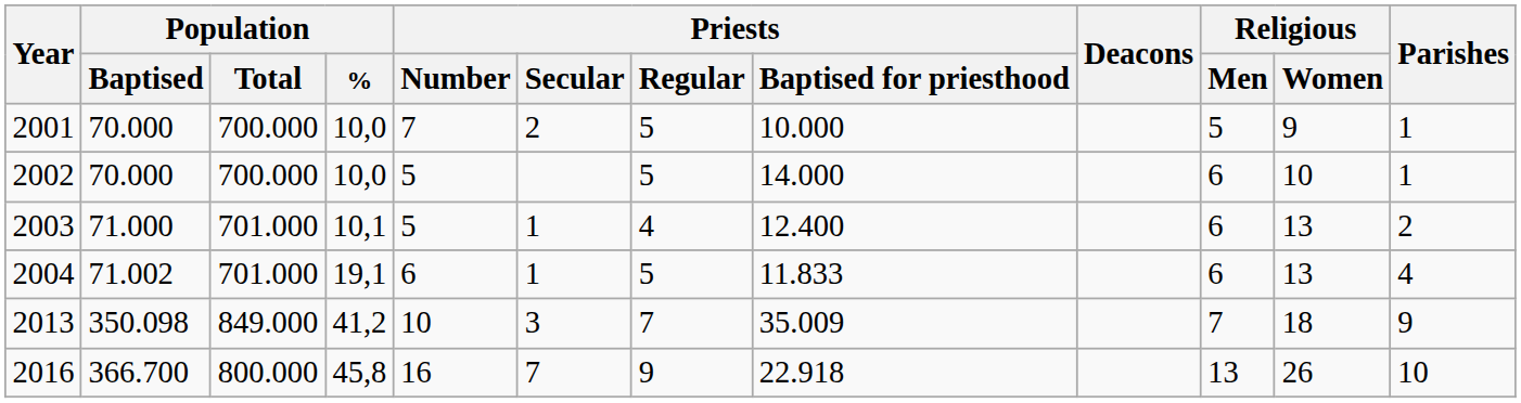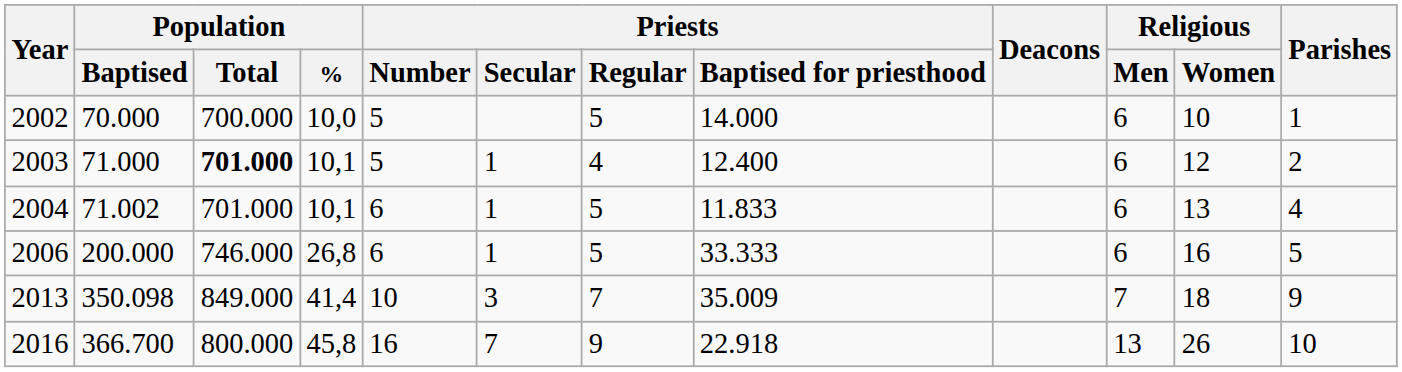- row: 2001 | 70.000 | 700.000 | 10,0 | 7 | 2 | 5 | 10.000 | 5 | 9 | 1
2003 | Population / Total: normal -> bold
2003 | Religious / Women: 13 -> 12
2004 | Population / %: 19,1 -> 10,1
+ row: 2006 | 200.000 | 746.000 | 26,8 | 6 | 1 | 5 | 33.333 | 6 | 16 | 5
2013 | Population / %: 41,2 -> 41,4
